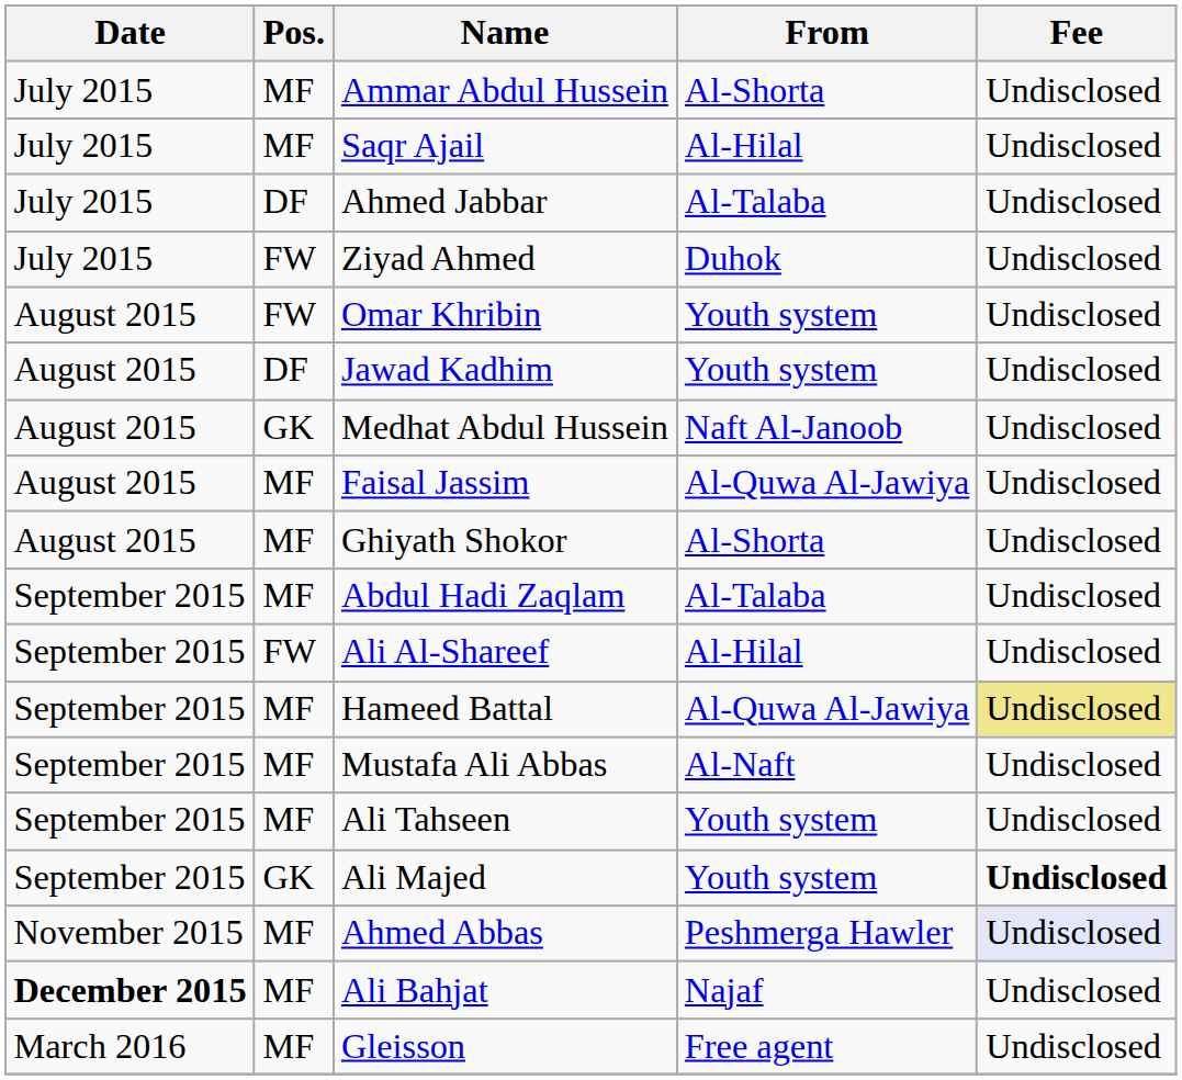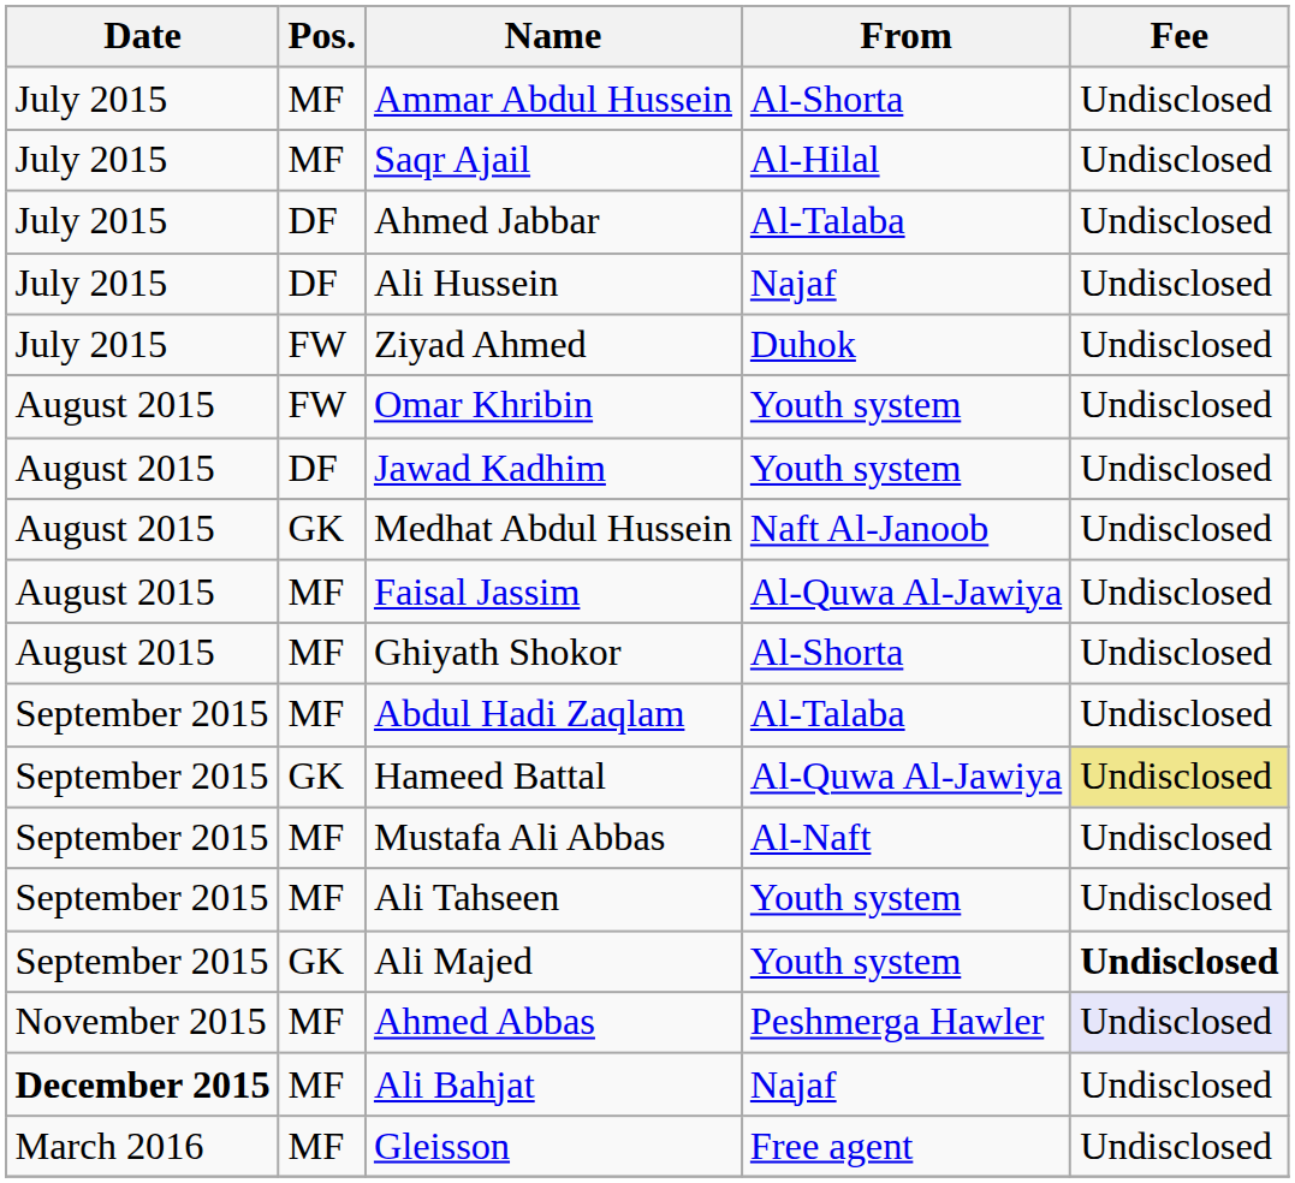+ row: July 2015 | DF | Ali Hussein | Najaf | Undisclosed
- row: September 2015 | FW | Ali Al-Shareef | Al-Hilal | Undisclosed
Hameed Battal | Pos.: MF -> GK
